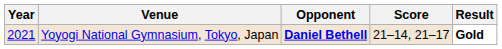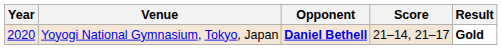Yoyogi National Gymnasium, Tokyo, Japan | Year: 2021 -> 2020
